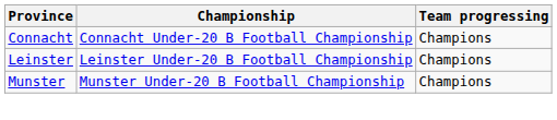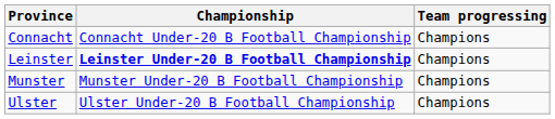Leinster | Championship: normal -> bold
+ row: Ulster | Ulster Under-20 B Football Championship | Champions
